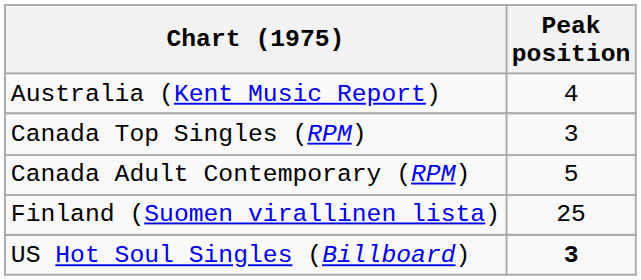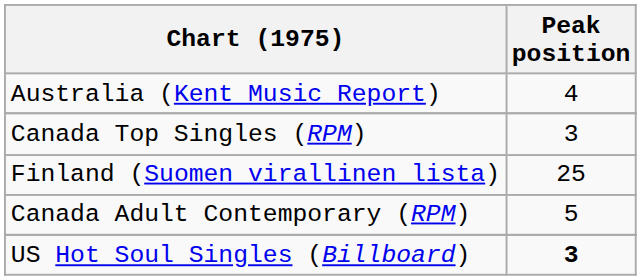rows swapped: Canada Adult Contemporary (RPM) <-> Finland (Suomen virallinen lista)
